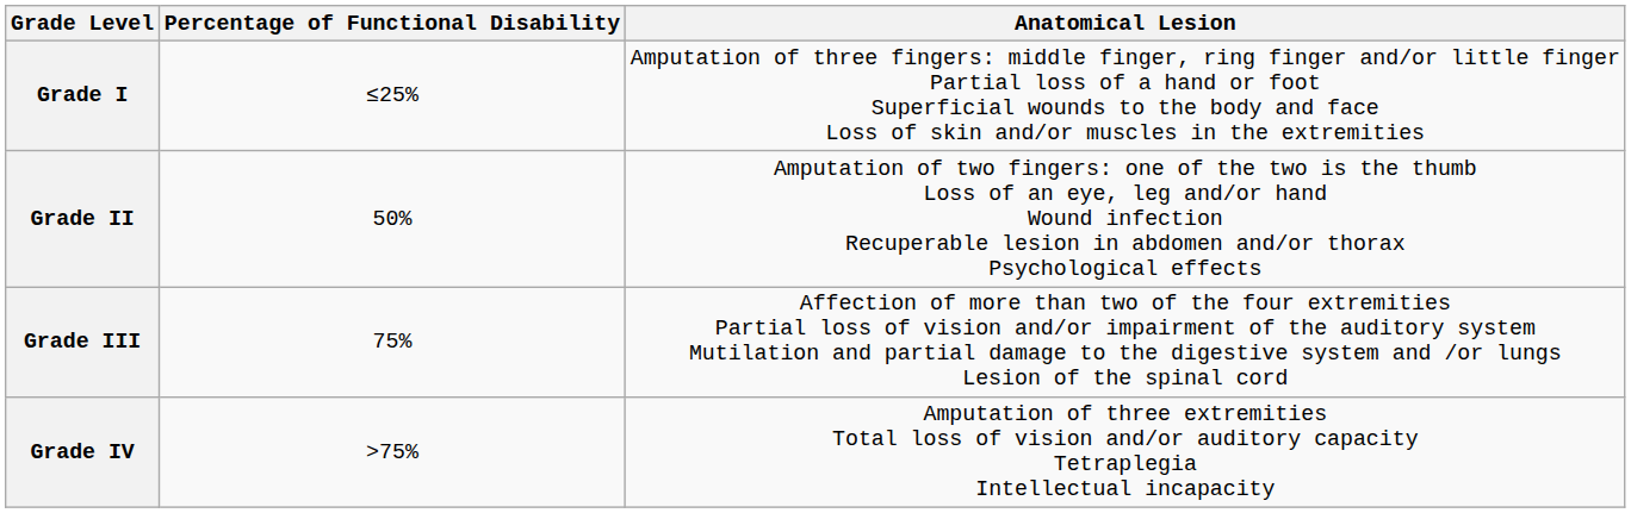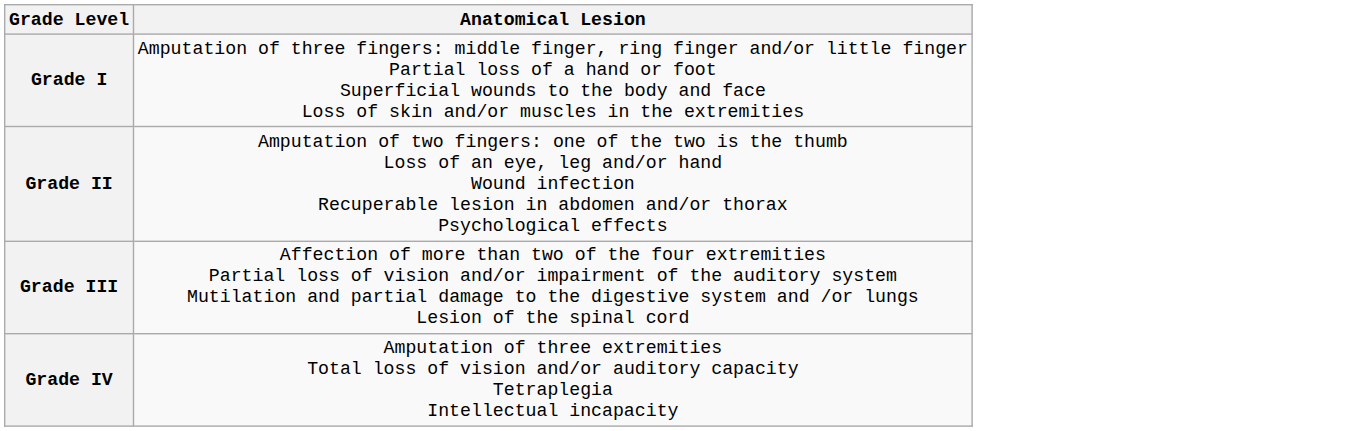- column: Percentage of Functional Disability | ≤25% | 50% | 75% | >75%
